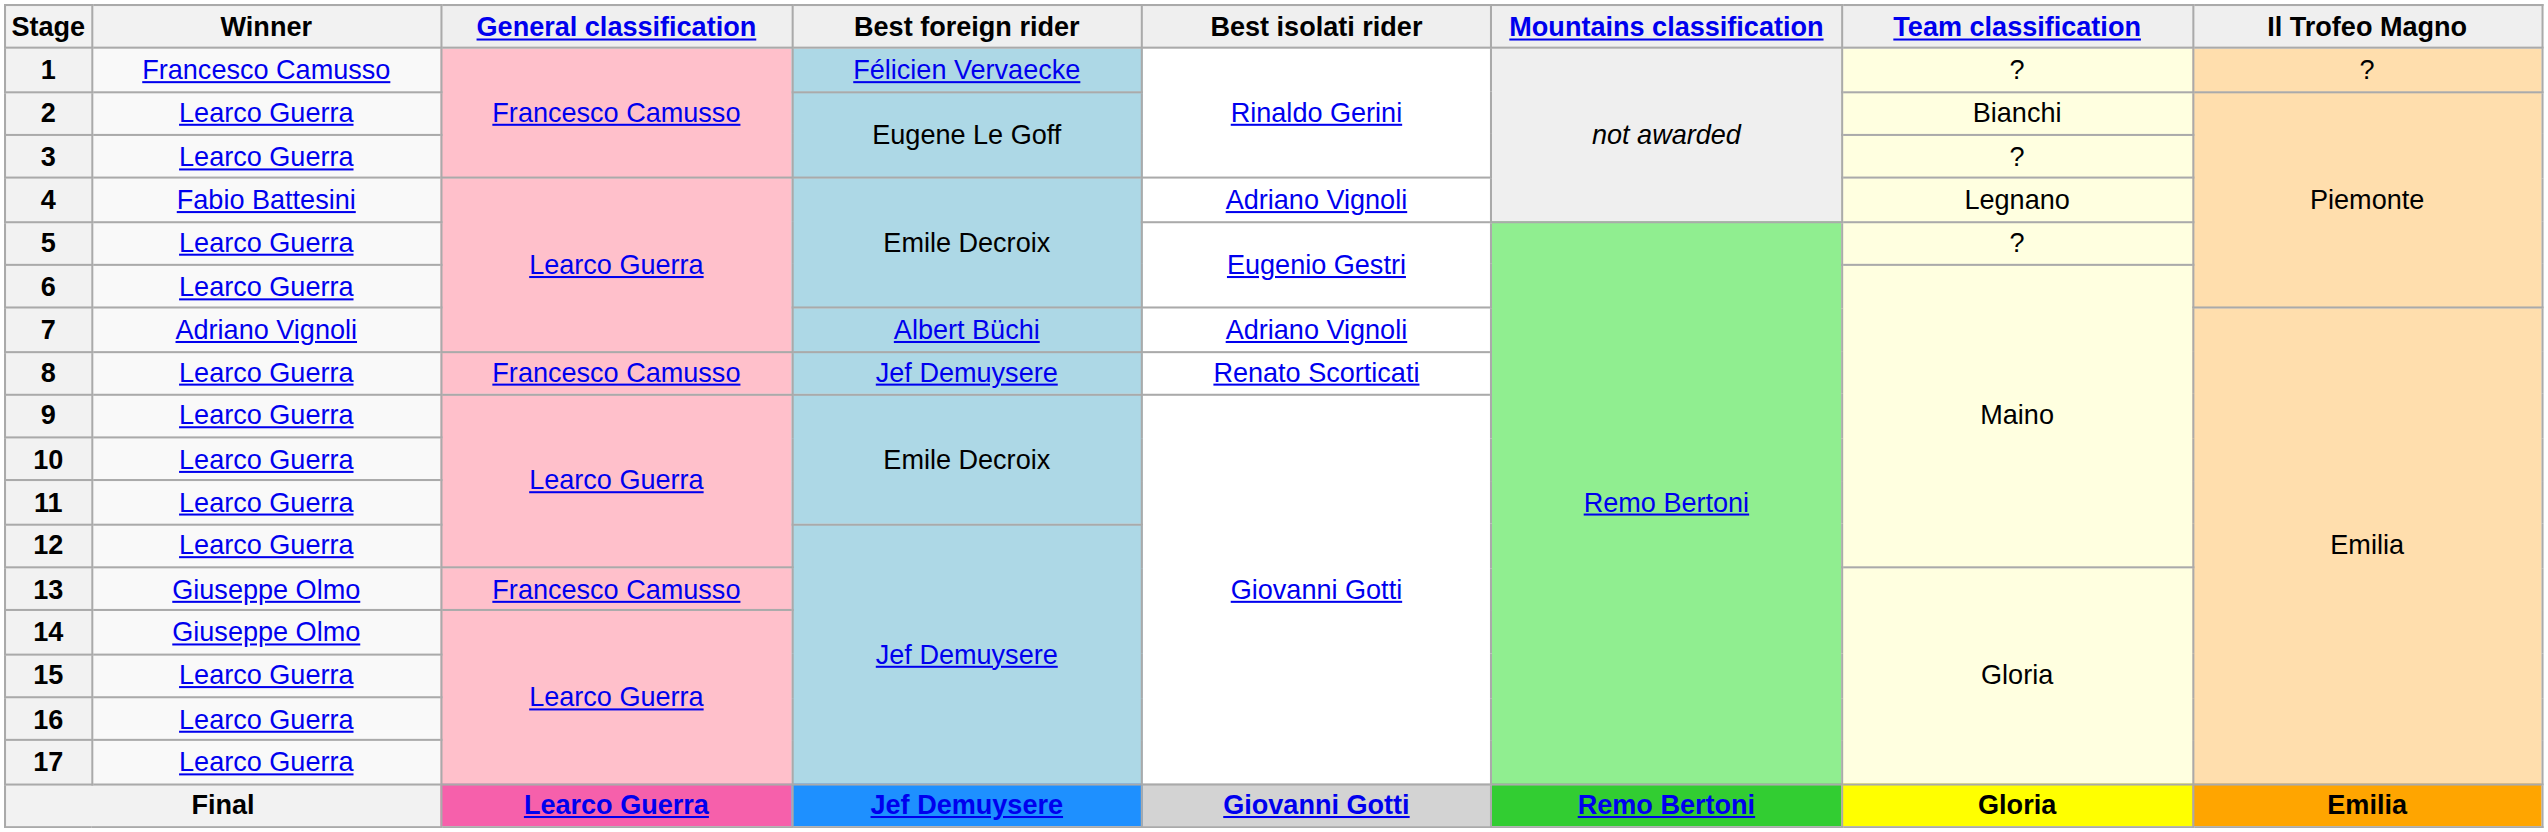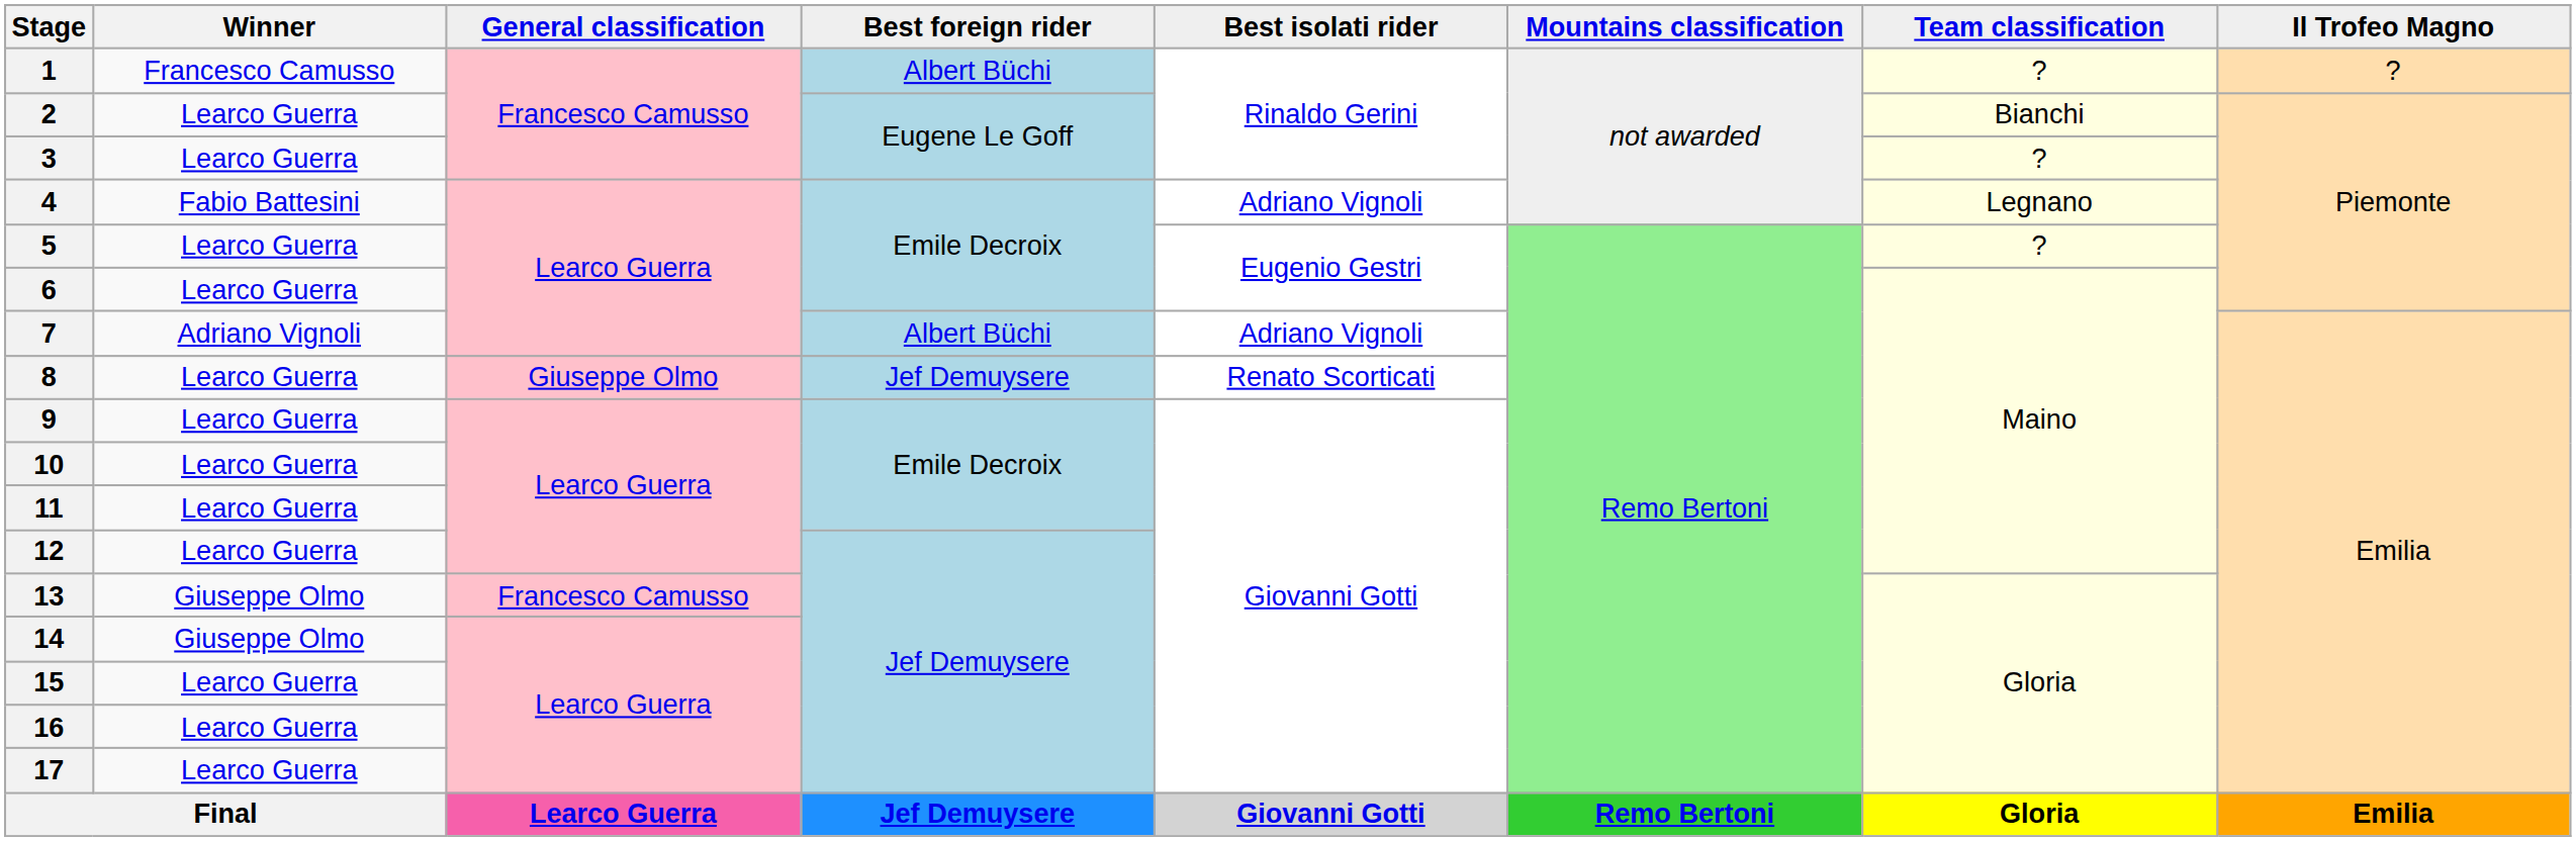1 | Best foreign rider: Félicien Vervaecke -> Albert Büchi
8 | General classification: Francesco Camusso -> Giuseppe Olmo
